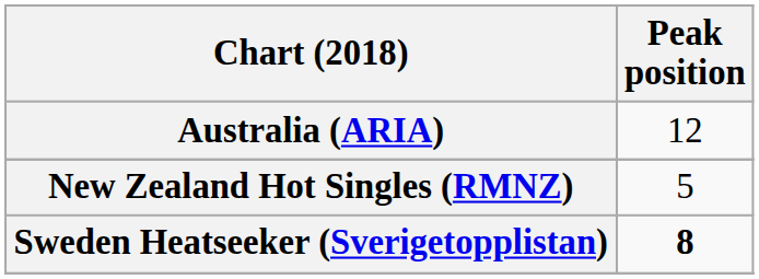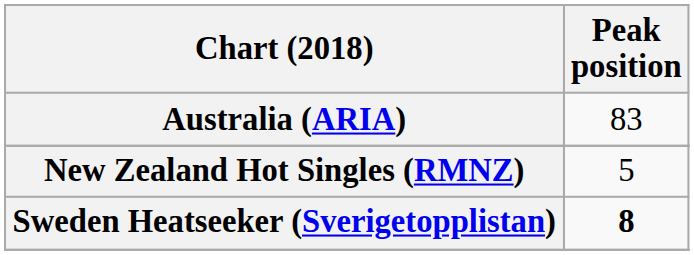Australia (ARIA) | Peak position: 12 -> 83
